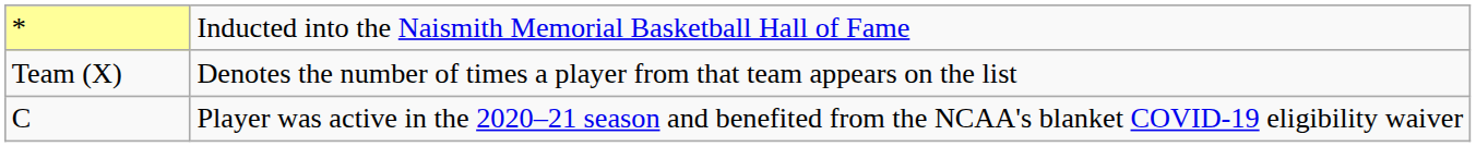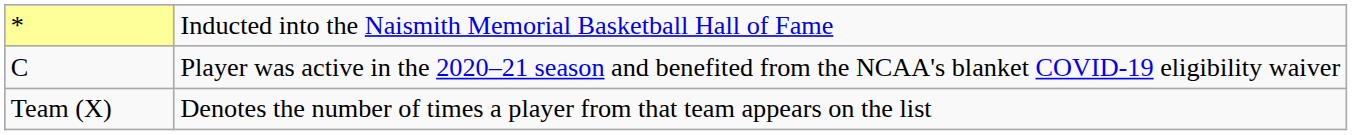rows swapped: Team (X) <-> C
